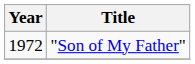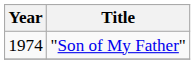"Son of My Father" | Year: 1972 -> 1974
